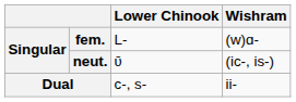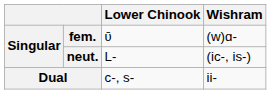fem. | Lower Chinook: L- -> ʋ̄
neut. | Lower Chinook: ʋ̄ -> L-
